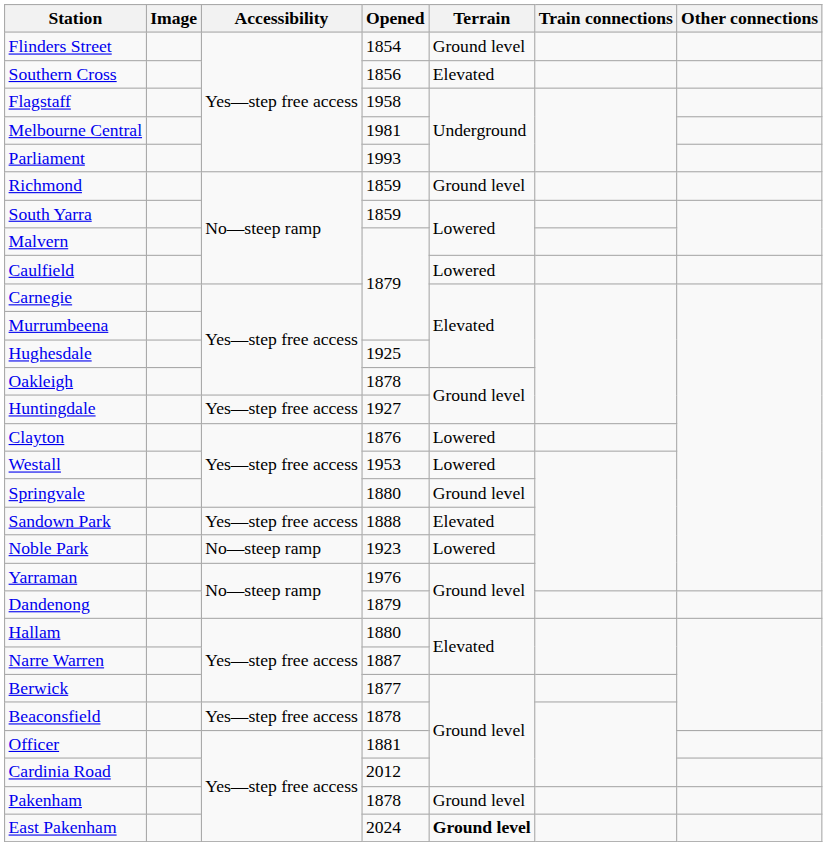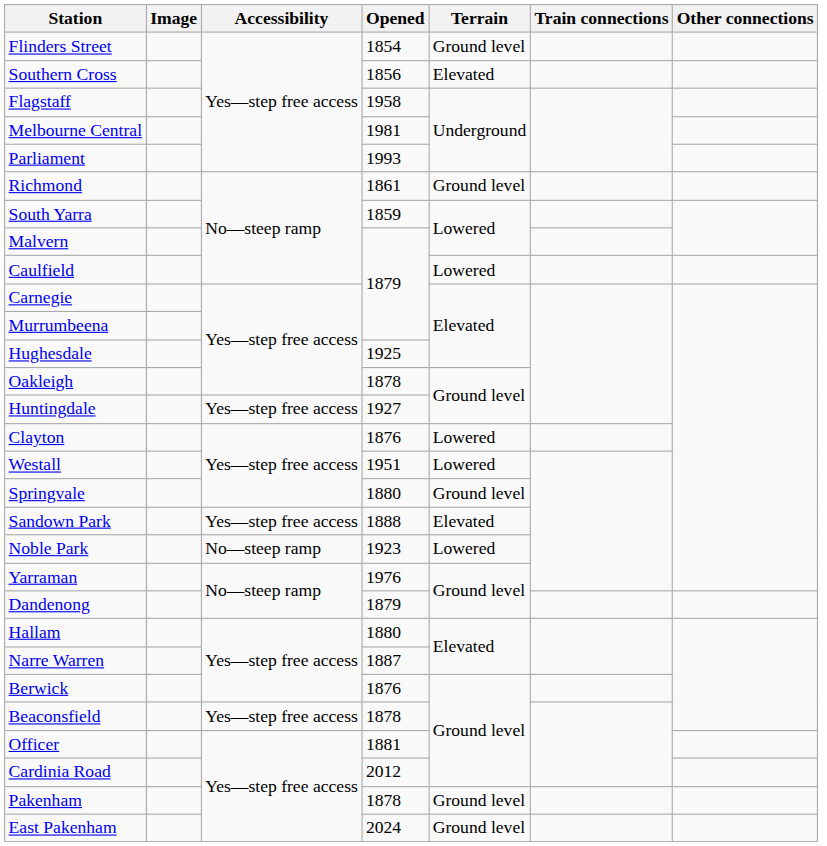Richmond | Opened: 1859 -> 1861
Westall | Opened: 1953 -> 1951
Berwick | Opened: 1877 -> 1876
East Pakenham | Terrain: bold -> normal
